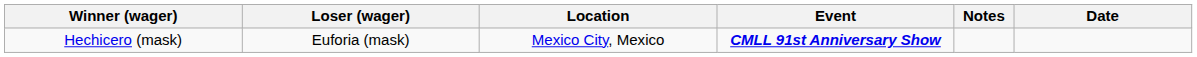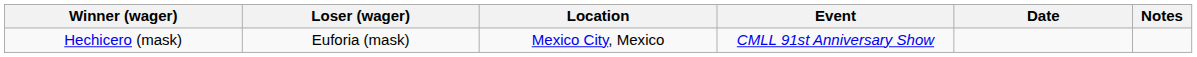columns swapped: Date <-> Notes
Hechicero (mask) | Event: bold -> normal
